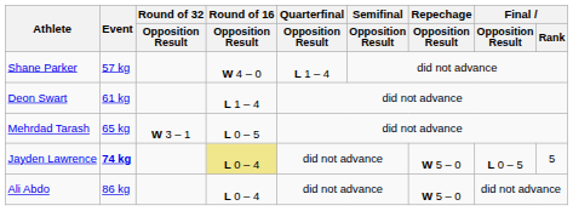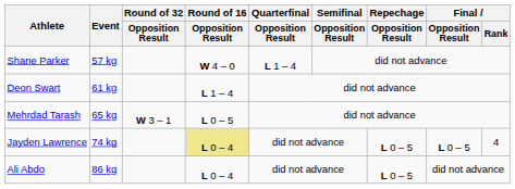Jayden Lawrence | Event: bold -> normal
Jayden Lawrence | Repechage / Opposition Result: W 5 – 0 -> L 0 – 5
Jayden Lawrence | Final / Rank: 5 -> 4
Ali Abdo | Repechage / Opposition Result: W 5 – 0 -> L 0 – 5
